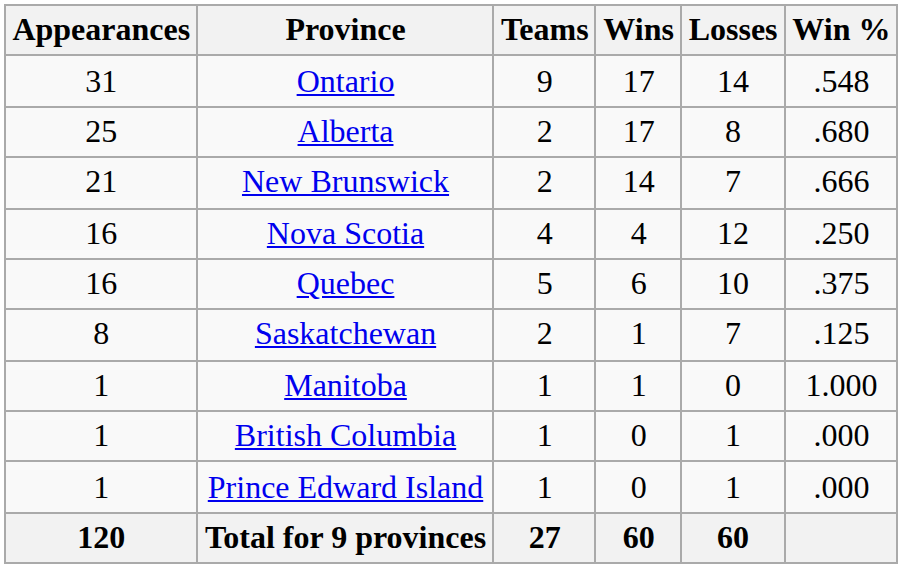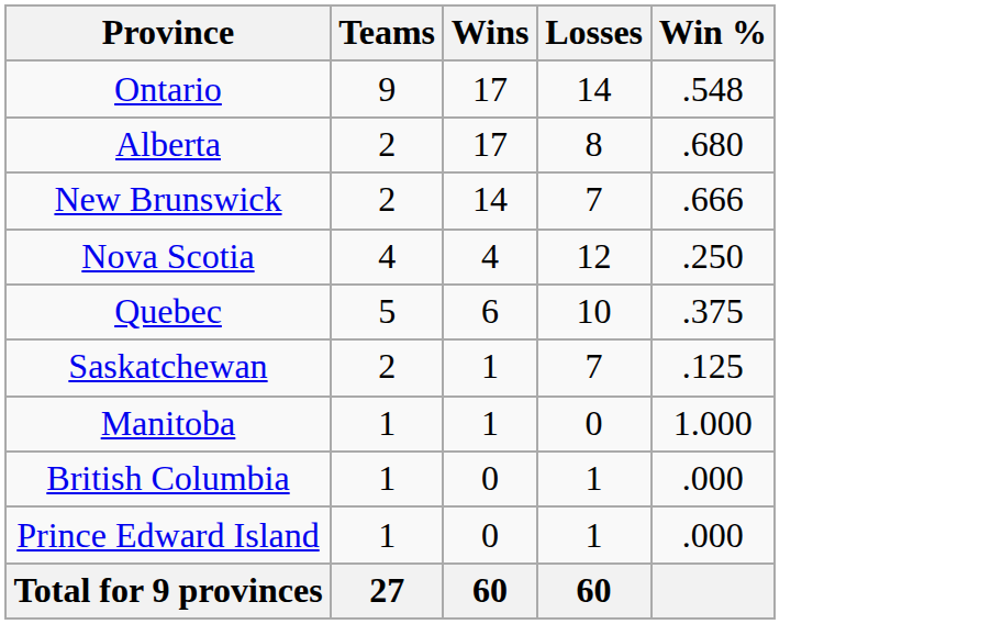- column: Appearances | 31 | 25 | 21 | 16 | 16 | 8 | 1 | 1 | 1 | 120
